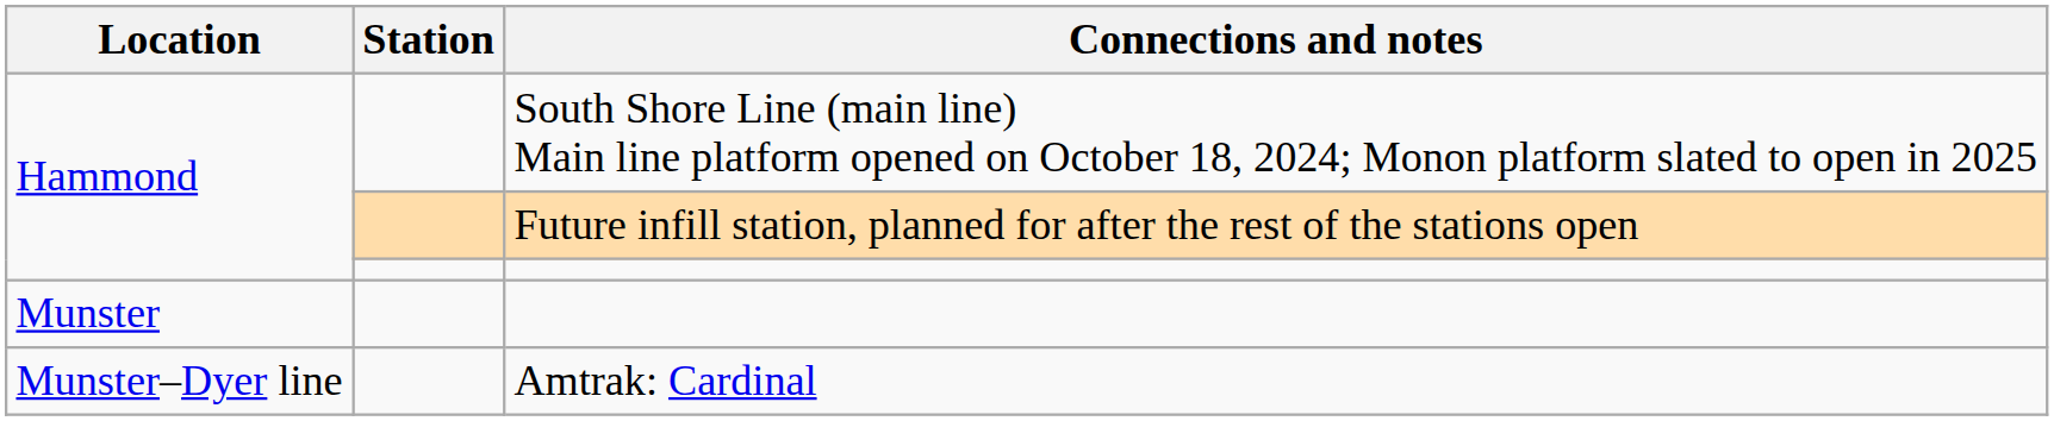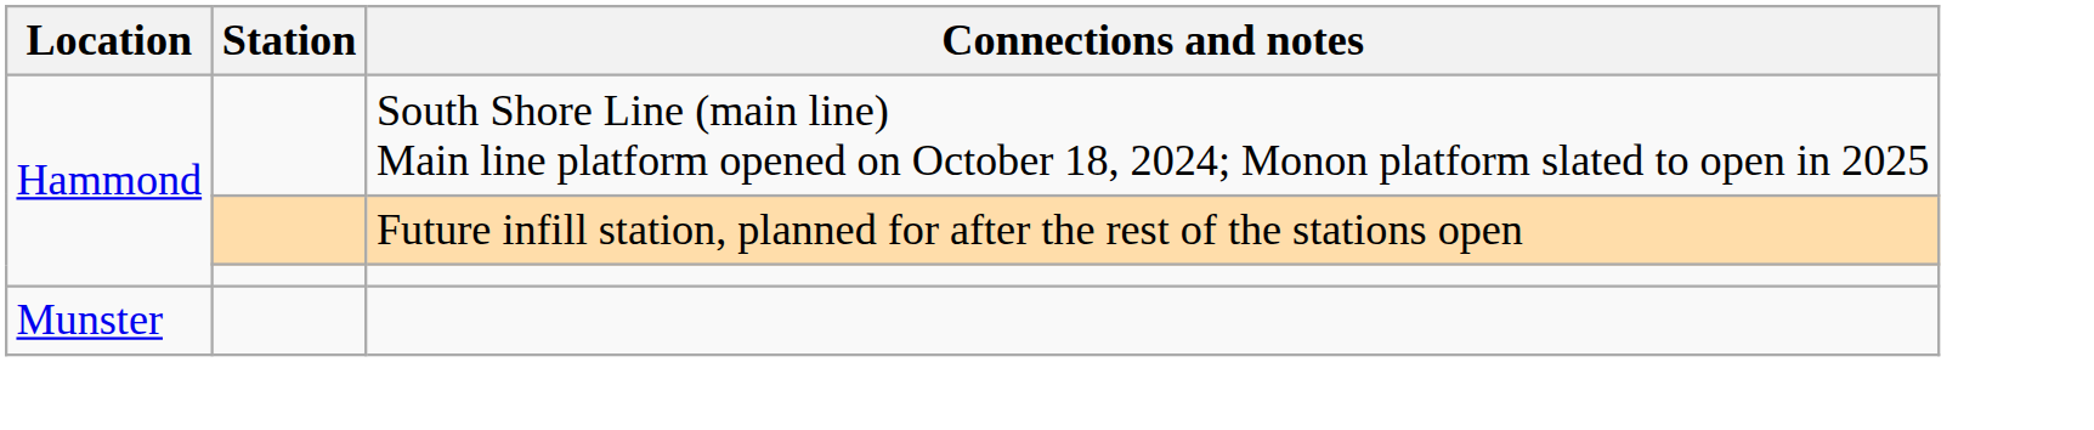- row: Munster–Dyer line | Amtrak: Cardinal
